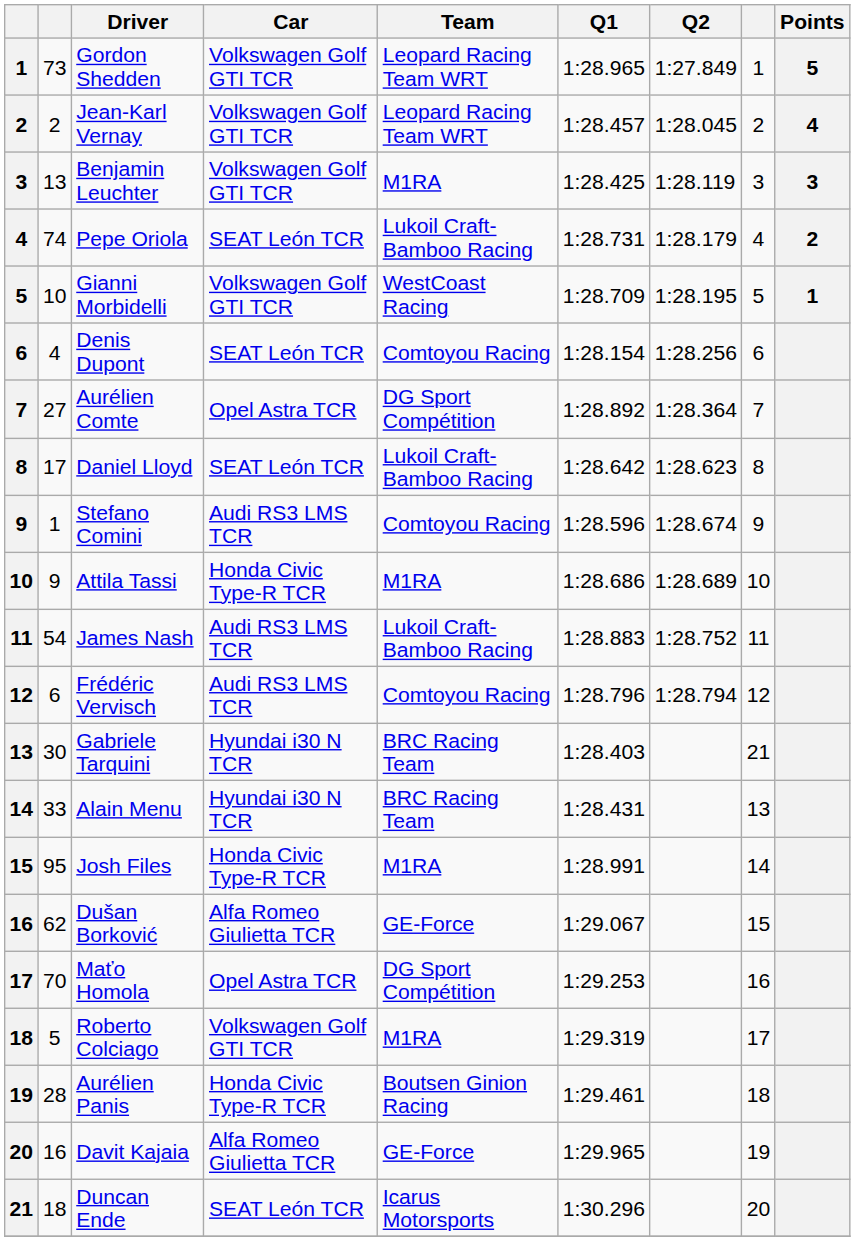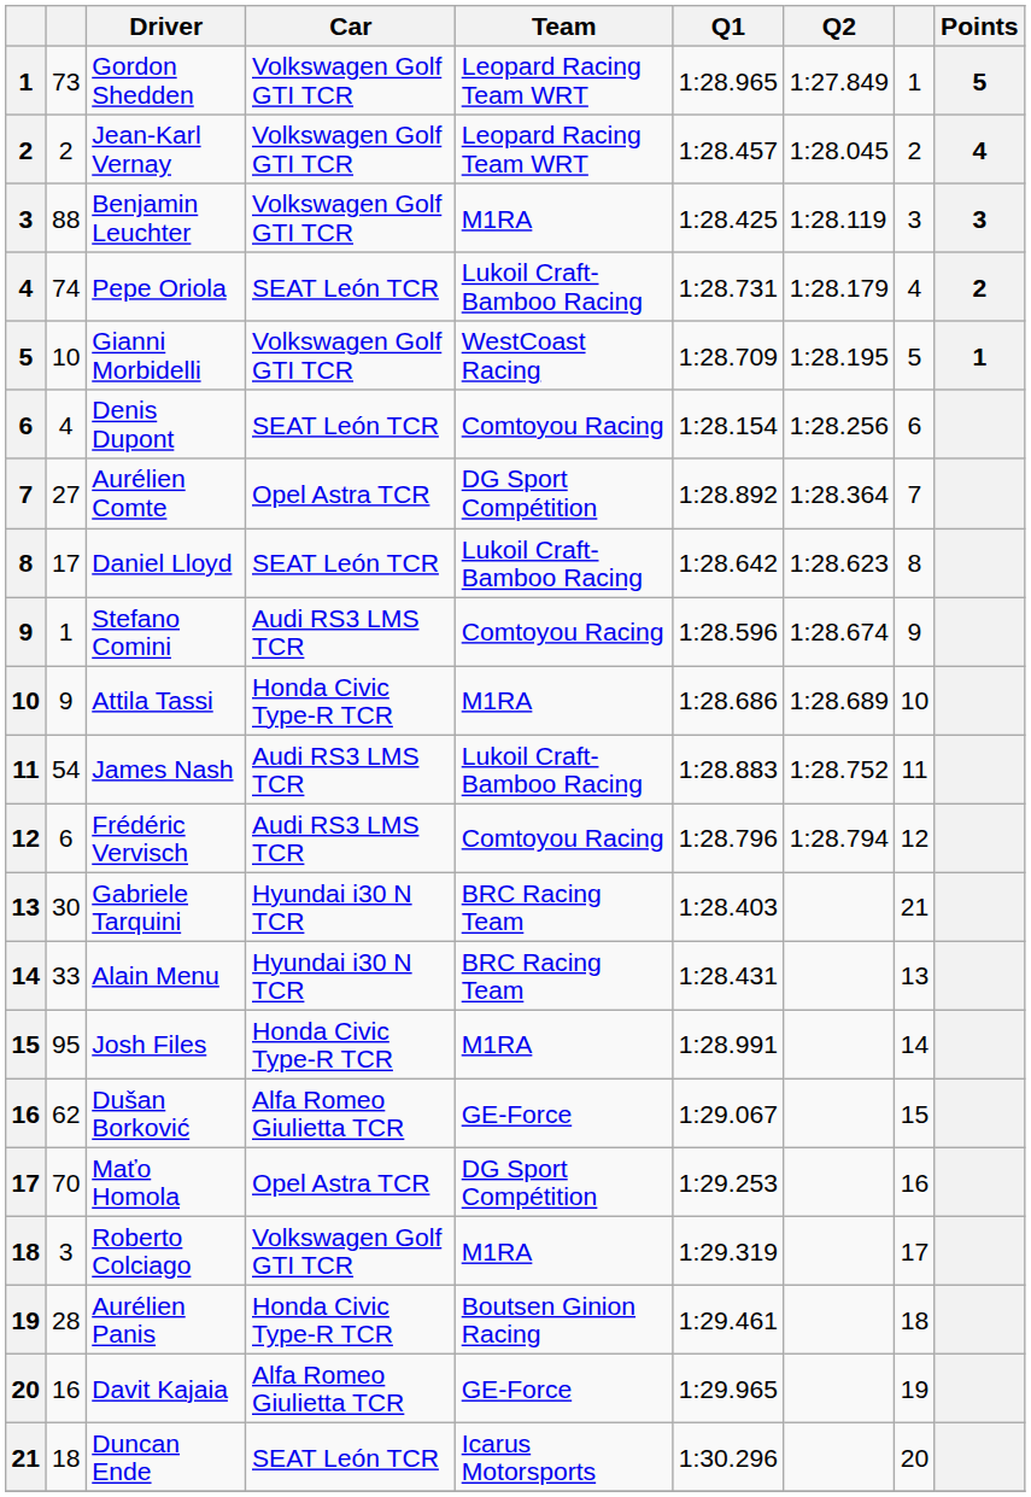Benjamin Leuchter | column 2: 13 -> 88
Roberto Colciago | column 2: 5 -> 3
